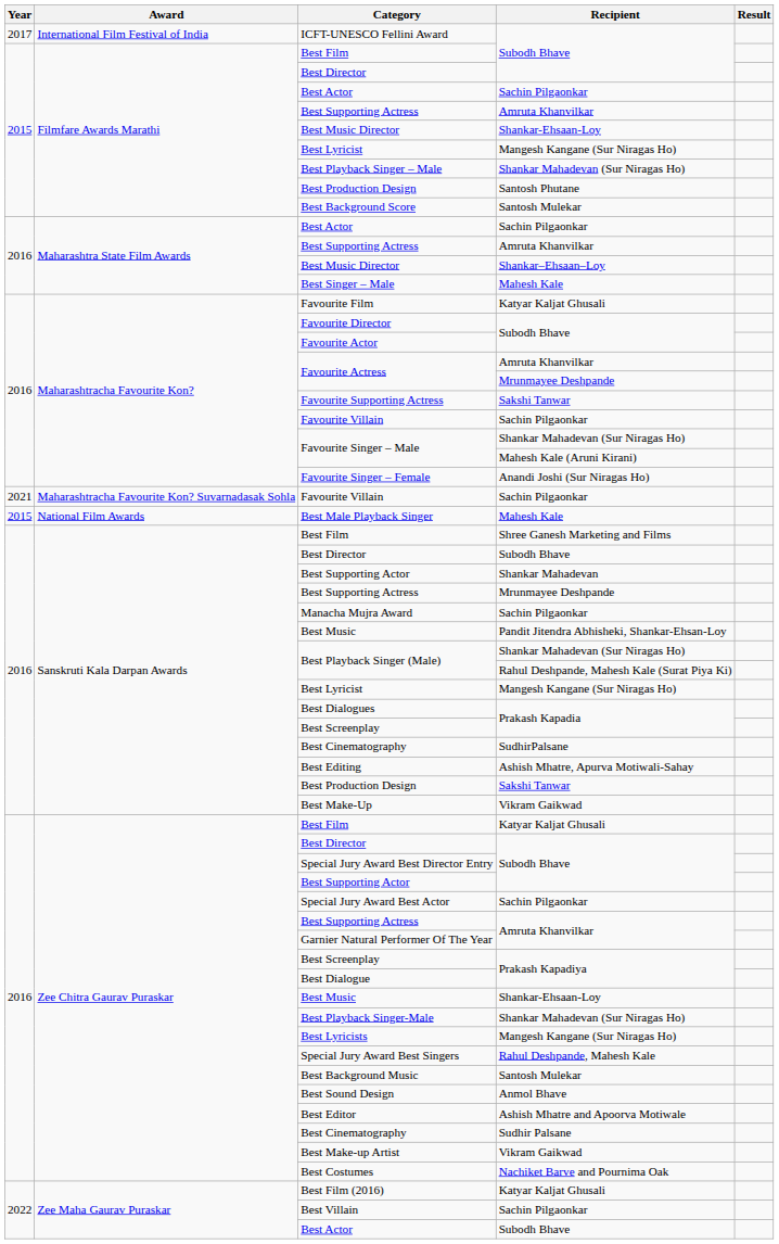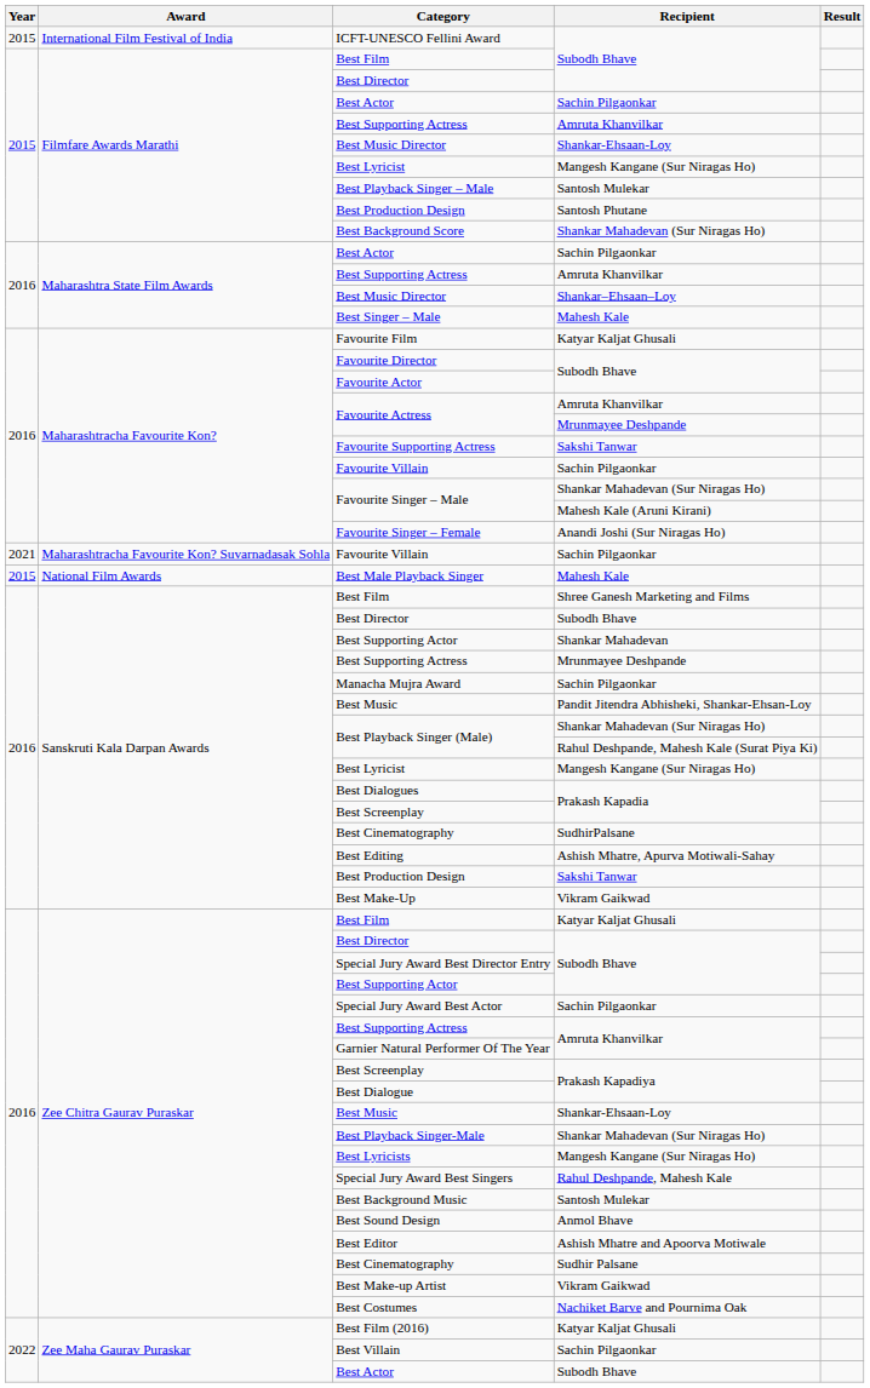ICFT-UNESCO Fellini Award | Year: 2017 -> 2015
Best Playback Singer – Male | Recipient: Shankar Mahadevan (Sur Niragas Ho) -> Santosh Mulekar
Best Background Score | Recipient: Santosh Mulekar -> Shankar Mahadevan (Sur Niragas Ho)
